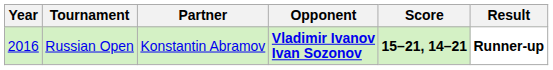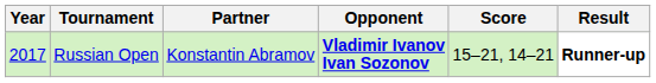Russian Open | Year: 2016 -> 2017
Russian Open | Score: bold -> normal
